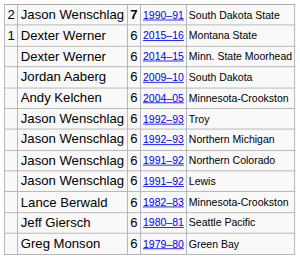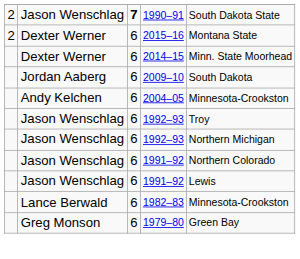2015–16 | column 1: 1 -> 2
- row: Jeff Giersch | 6 | 1980–81 | Seattle Pacific
